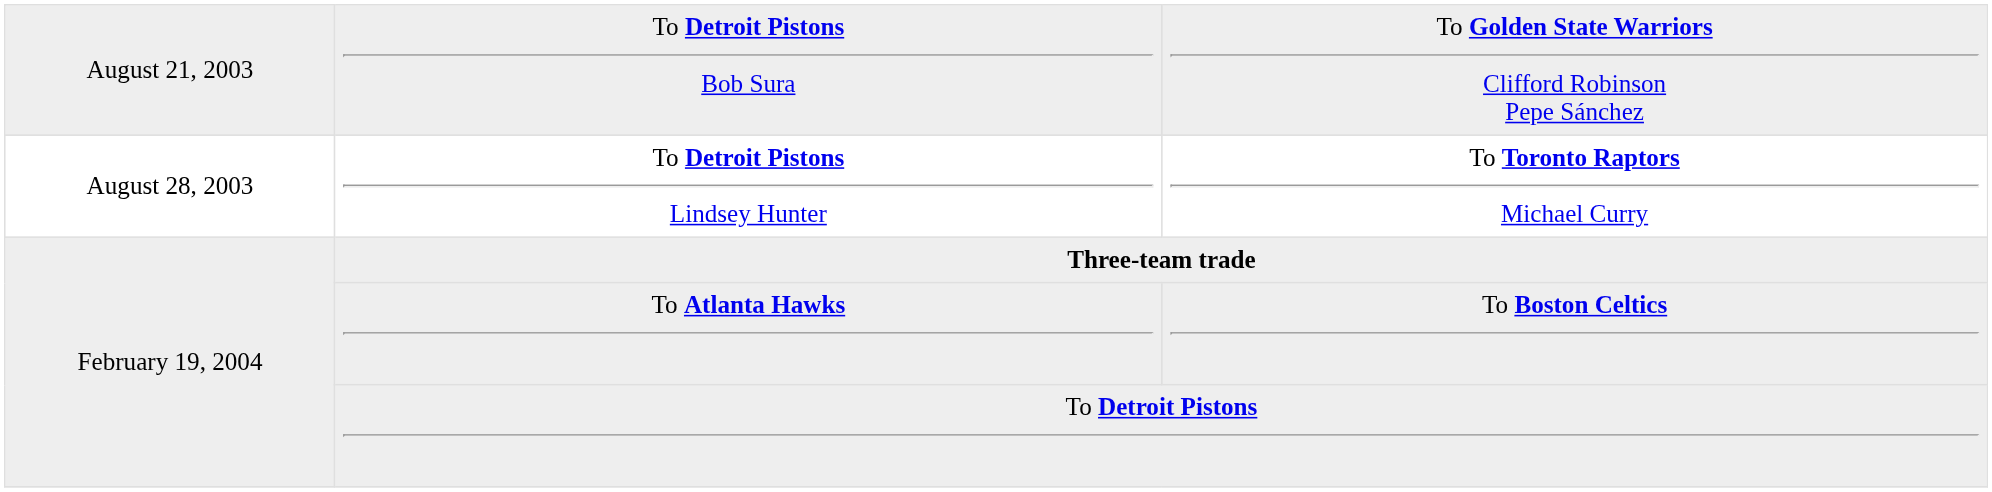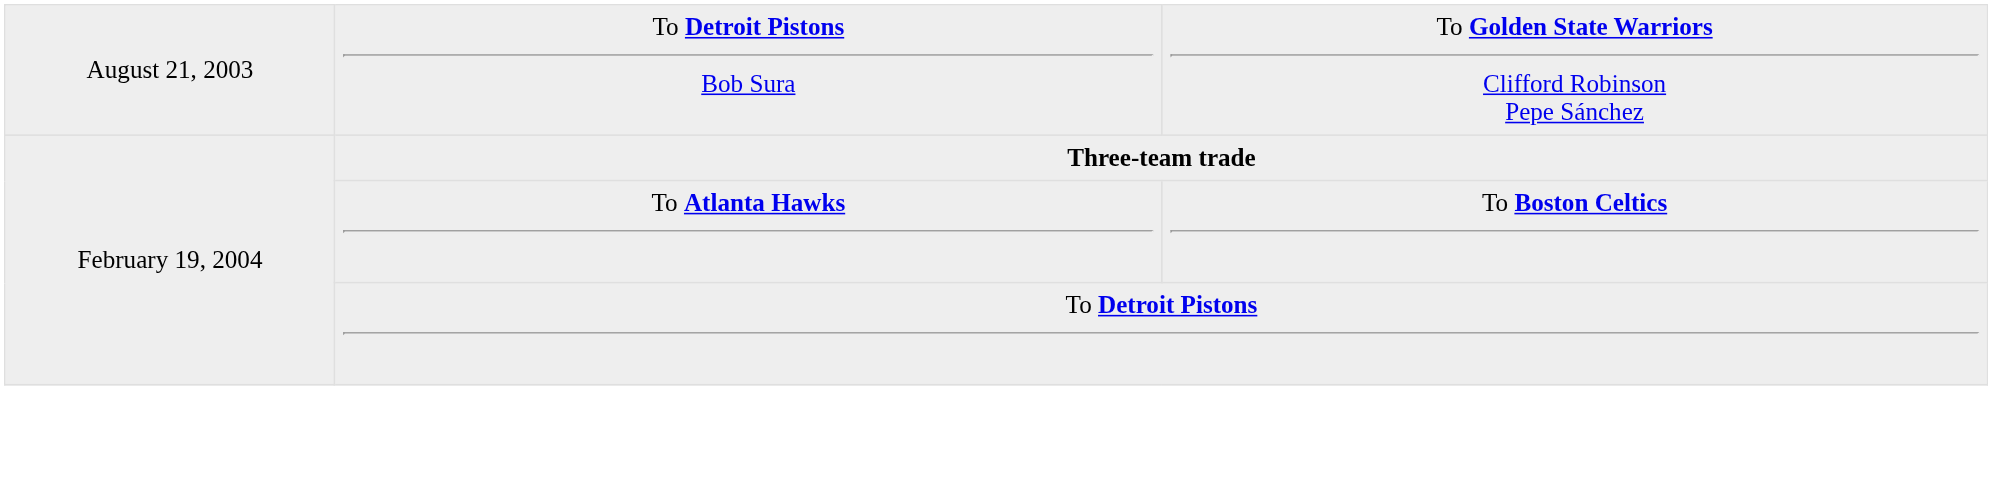- row: August 28, 2003 | To Detroit Pistons Lindsey Hunter | To Toronto Raptors Michael Curry
